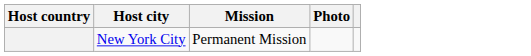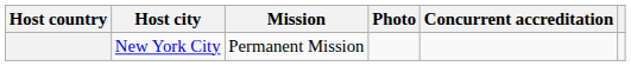+ column: Concurrent accreditation
